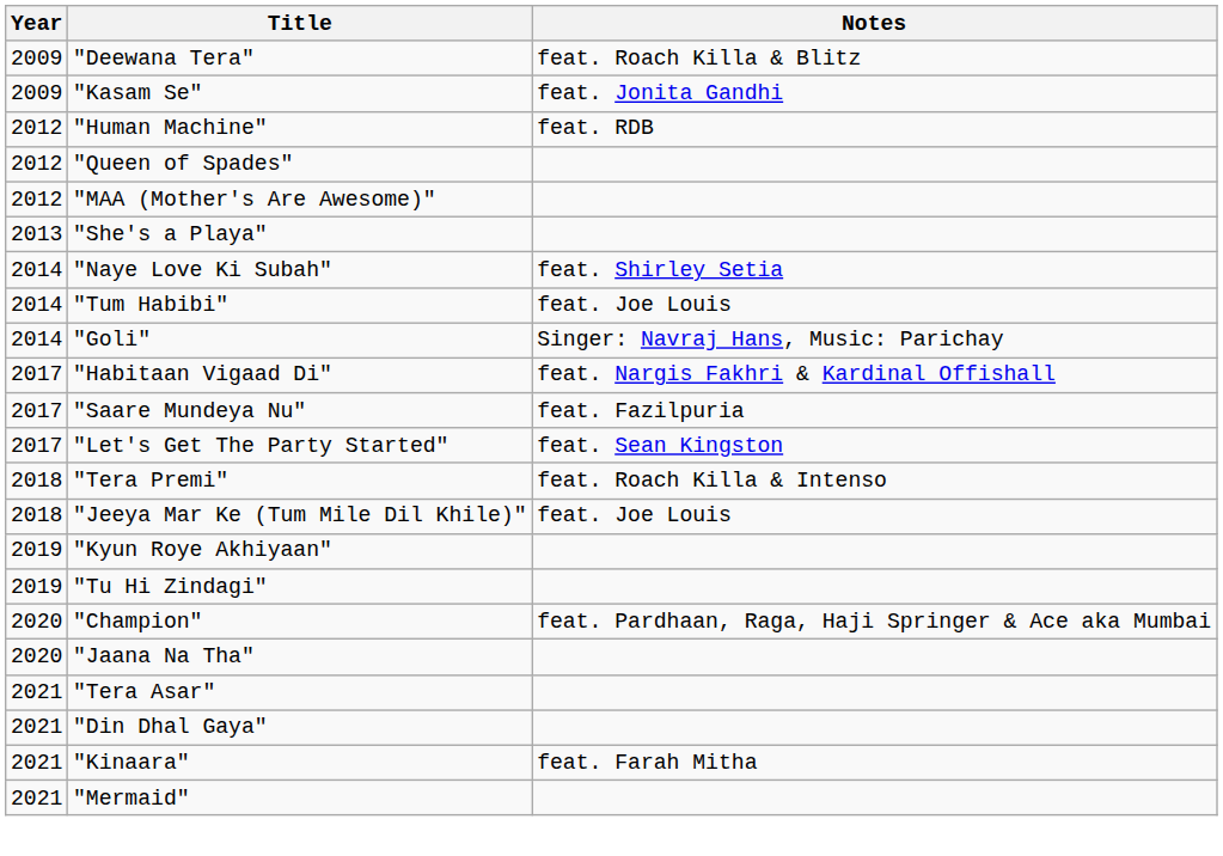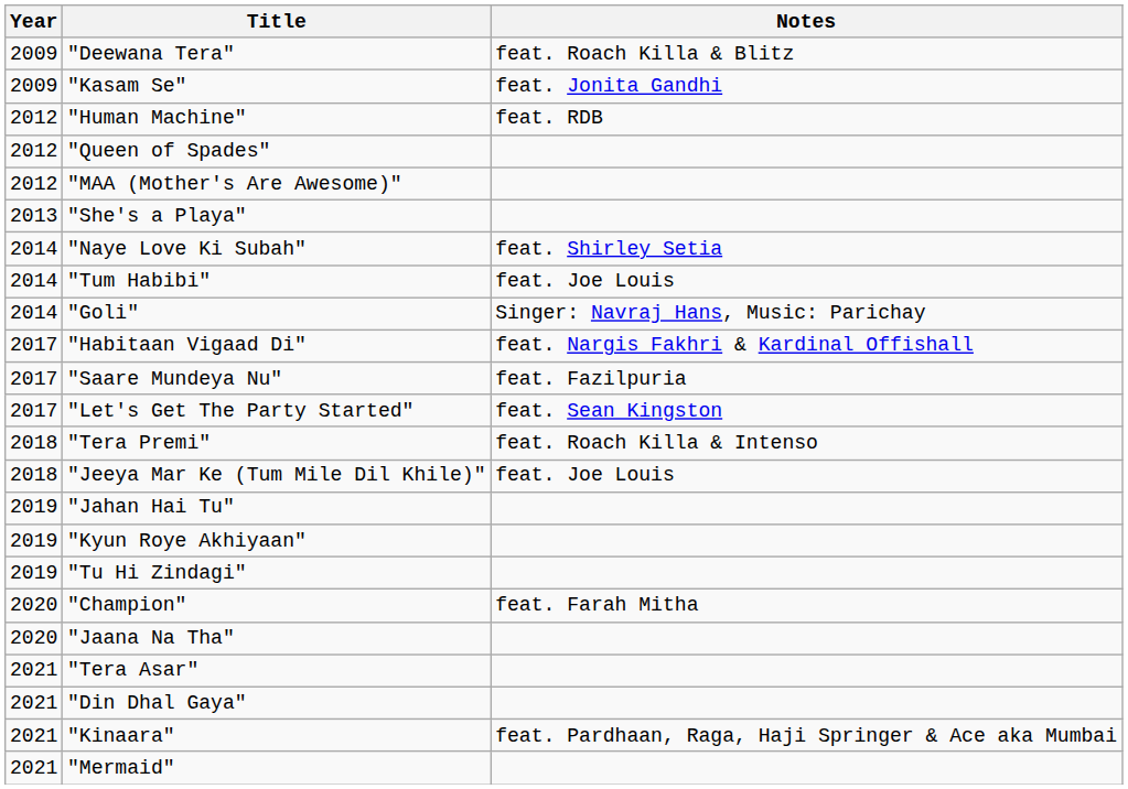+ row: 2019 | "Jahan Hai Tu"
"Champion" | Notes: feat. Pardhaan, Raga, Haji Springer & Ace aka Mumbai -> feat. Farah Mitha
"Kinaara" | Notes: feat. Farah Mitha -> feat. Pardhaan, Raga, Haji Springer & Ace aka Mumbai
